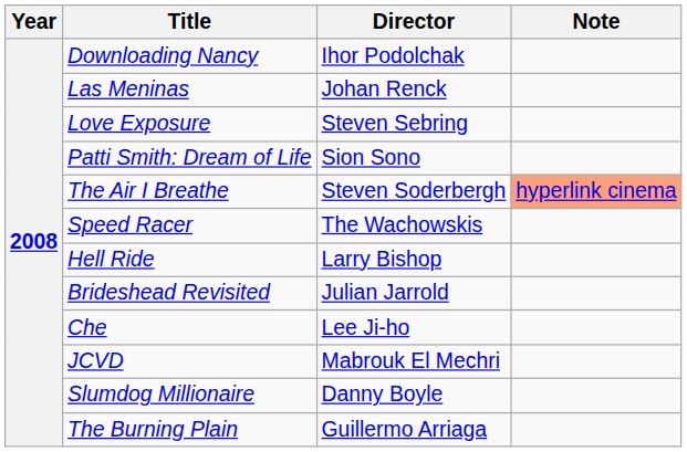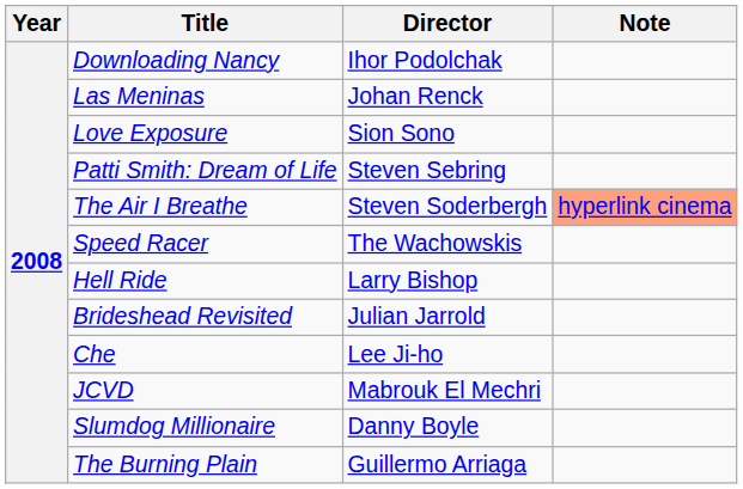Love Exposure | Director: Steven Sebring -> Sion Sono
Patti Smith: Dream of Life | Director: Sion Sono -> Steven Sebring
